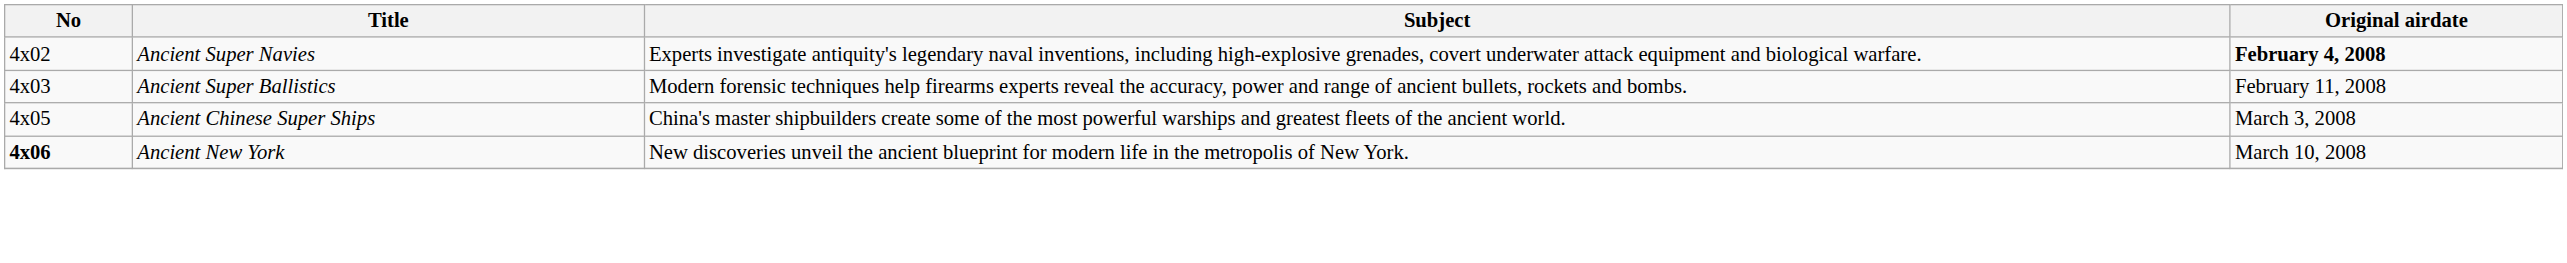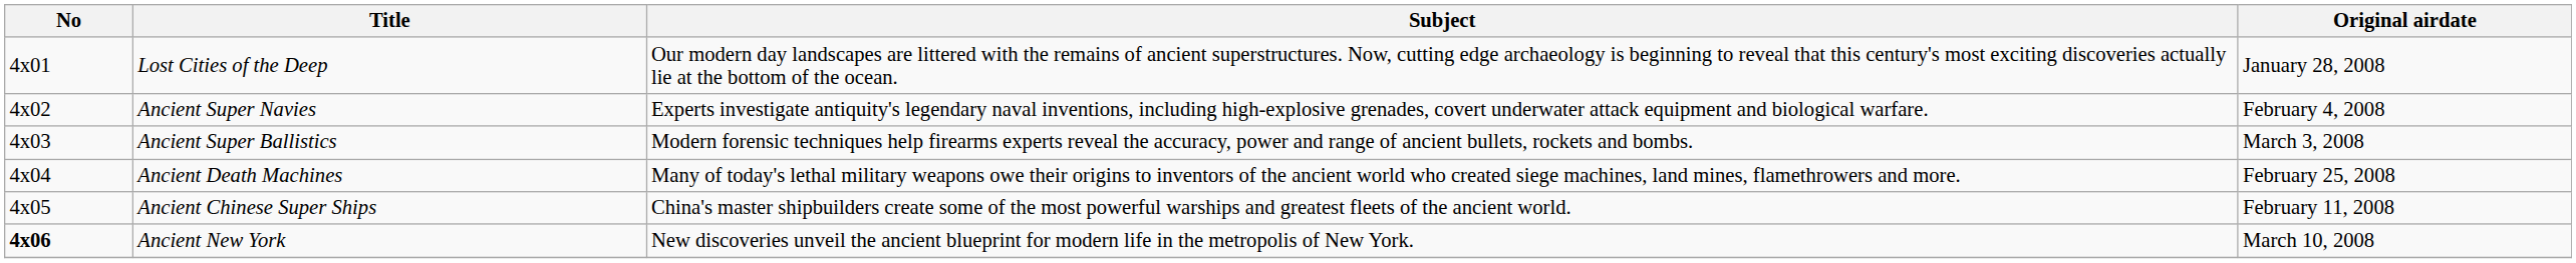+ row: 4x01 | Lost Cities of the Deep | Our modern day landscapes are littered with the remains of ancient superstructures. Now, cutting edge archaeology is beginning to reveal that this century's most exciting discoveries actually lie at the bottom of the ocean. | January 28, 2008
Ancient Super Navies | Original airdate: bold -> normal
Ancient Super Ballistics | Original airdate: February 11, 2008 -> March 3, 2008
+ row: 4x04 | Ancient Death Machines | Many of today's lethal military weapons owe their origins to inventors of the ancient world who created siege machines, land mines, flamethrowers and more. | February 25, 2008
Ancient Chinese Super Ships | Original airdate: March 3, 2008 -> February 11, 2008
